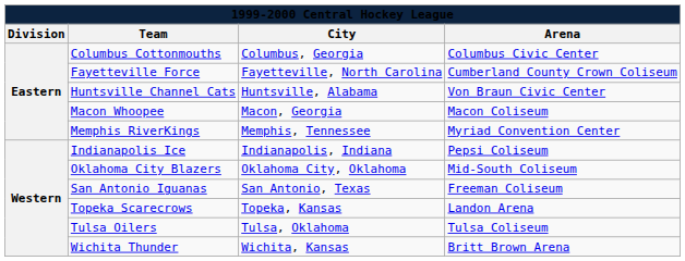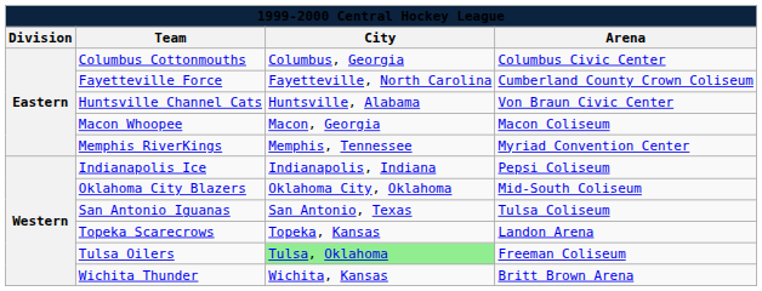San Antonio Iguanas | Arena: Freeman Coliseum -> Tulsa Coliseum
Tulsa Oilers | City: no background -> lightgreen background
Tulsa Oilers | Arena: Tulsa Coliseum -> Freeman Coliseum
